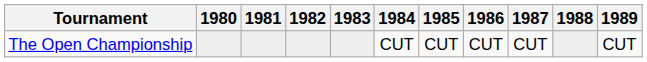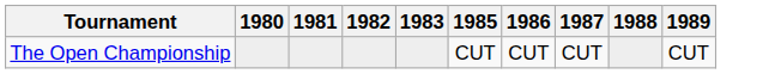- column: 1984 | CUT
